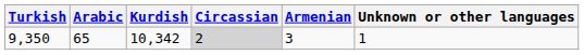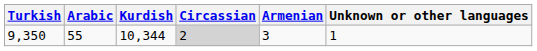9,350 | Arabic: 65 -> 55
9,350 | Kurdish: 10,342 -> 10,344
